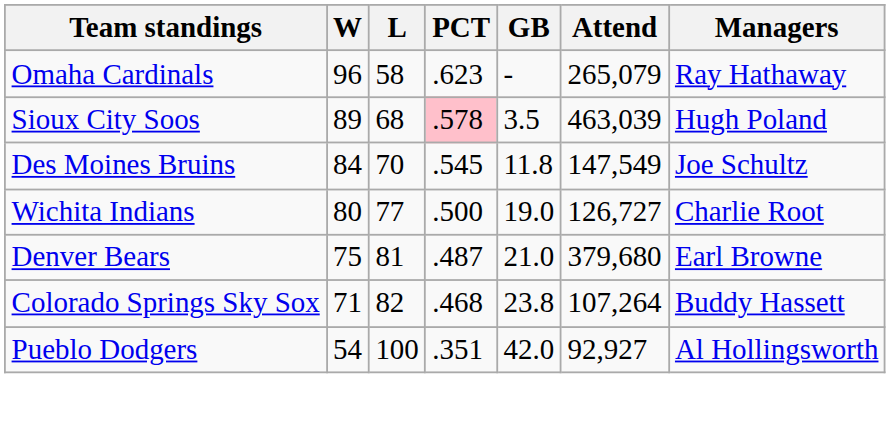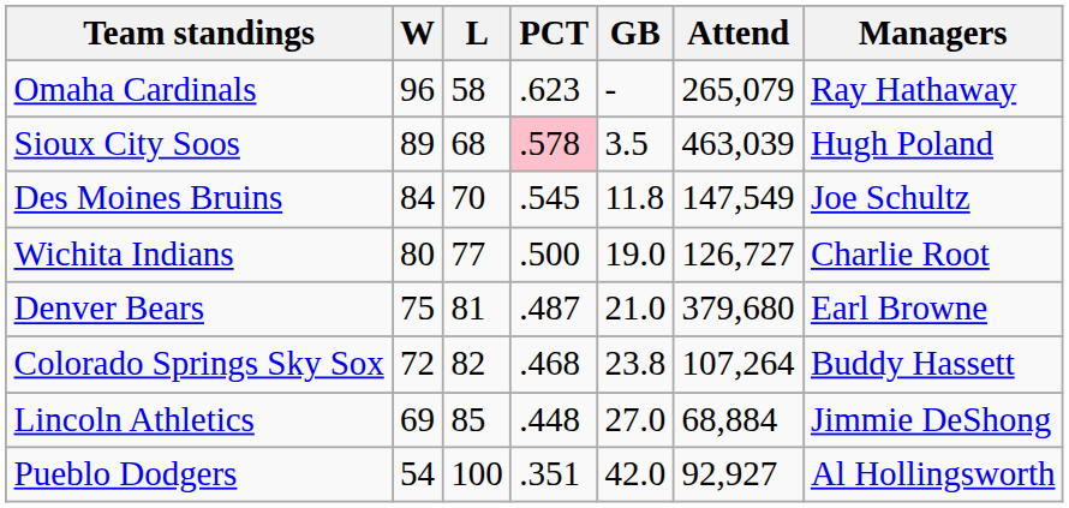Colorado Springs Sky Sox | W: 71 -> 72
+ row: Lincoln Athletics | 69 | 85 | .448 | 27.0 | 68,884 | Jimmie DeShong
